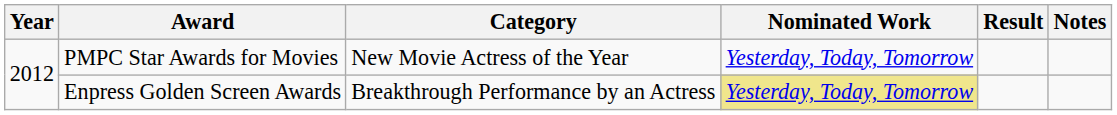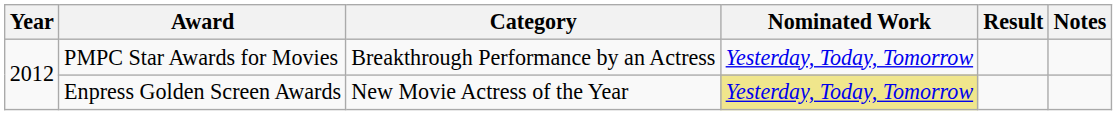PMPC Star Awards for Movies | Category: New Movie Actress of the Year -> Breakthrough Performance by an Actress
Enpress Golden Screen Awards | Category: Breakthrough Performance by an Actress -> New Movie Actress of the Year
